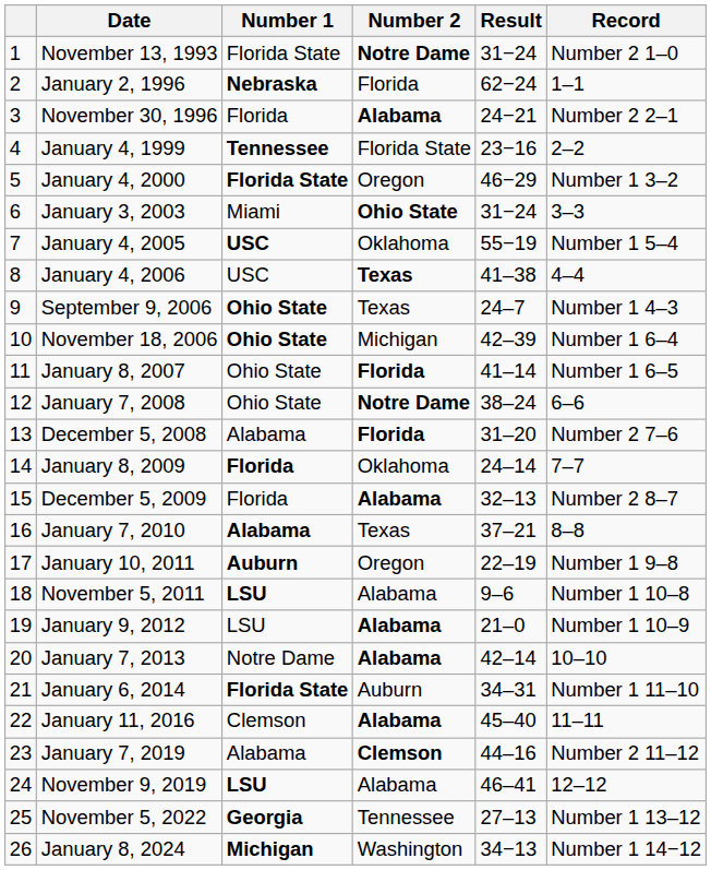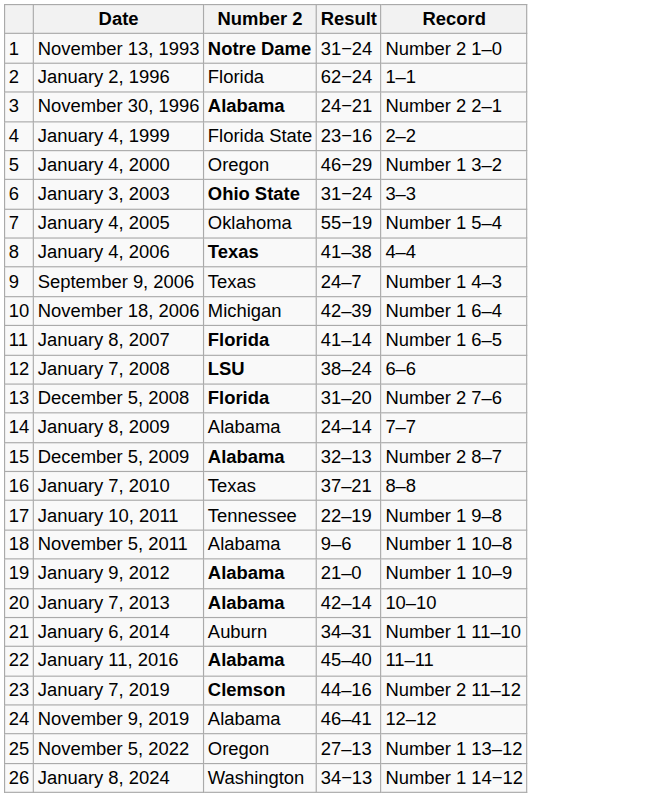- column: Number 1 | Florida State | Nebraska | Florida | Tennessee | Florida State | Miami | USC | USC | Ohio State | Ohio State | Ohio State | Ohio State | Alabama | Florida | Florida | Alabama | Auburn | LSU | LSU | Notre Dame | Florida State | Clemson | Alabama | LSU | Georgia | Michigan
January 7, 2008 | Number 2: Notre Dame -> LSU
January 8, 2009 | Number 2: Oklahoma -> Alabama
January 10, 2011 | Number 2: Oregon -> Tennessee
November 5, 2022 | Number 2: Tennessee -> Oregon
